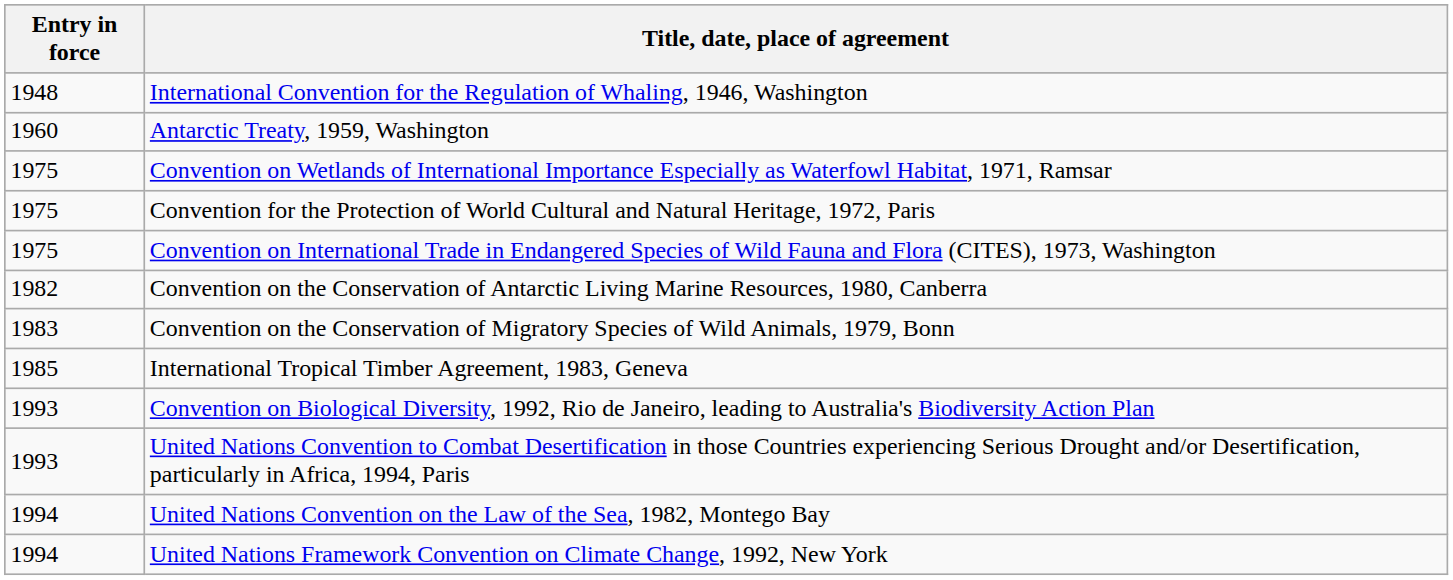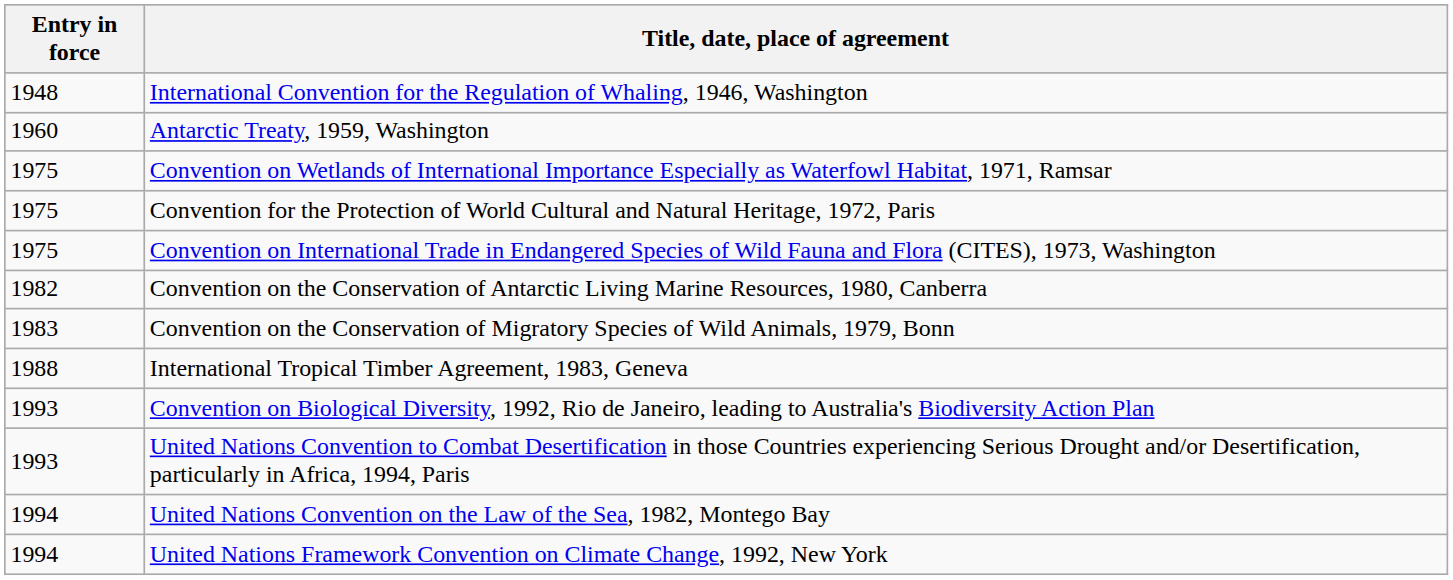International Tropical Timber Agreement, 1983, Geneva | Entry in force: 1985 -> 1988
